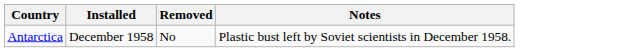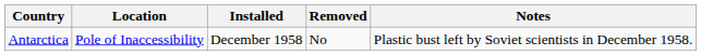+ column: Location | Pole of Inaccessibility
